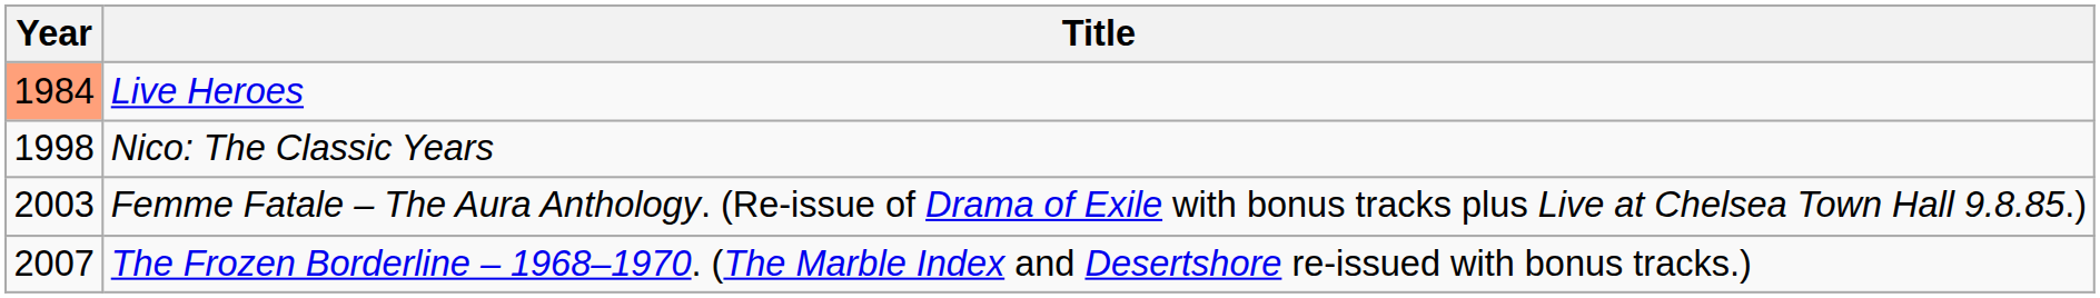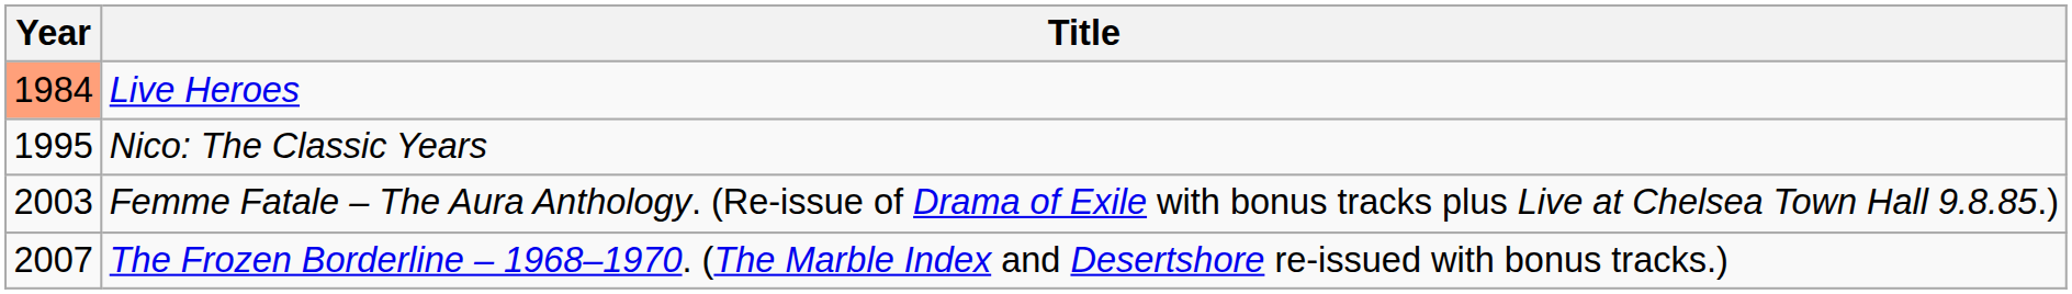Nico: The Classic Years | Year: 1998 -> 1995
